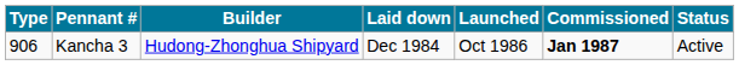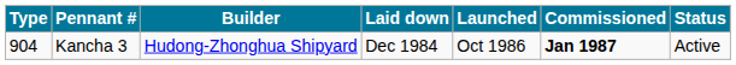Kancha 3 | Type: 906 -> 904
